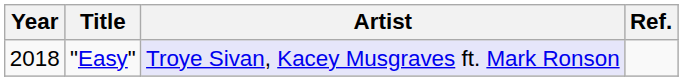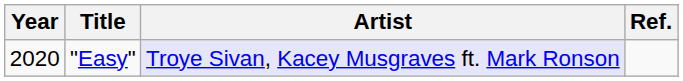"Easy" | Year: 2018 -> 2020
